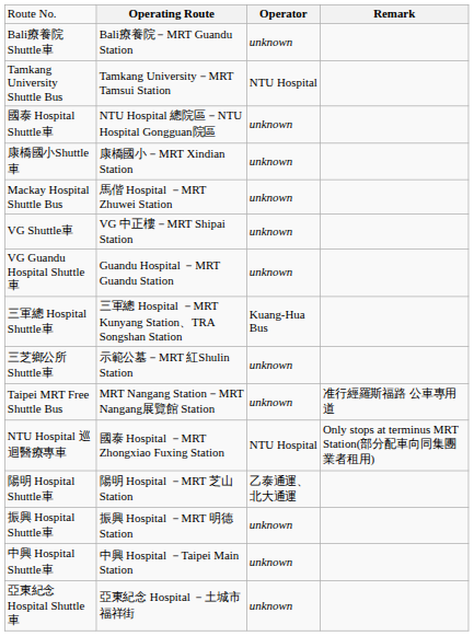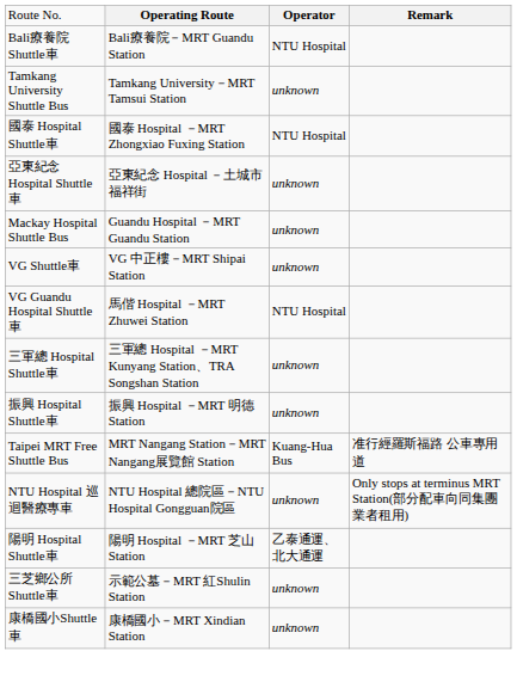Bali療養院Shuttle車 | column 3: unknown -> NTU Hospital
Tamkang University Shuttle Bus | column 3: NTU Hospital -> unknown
國泰 Hospital Shuttle車 | column 2: NTU Hospital 總院區－NTU Hospital Gongguan院區 -> 國泰 Hospital －MRT Zhongxiao Fuxing Station
國泰 Hospital Shuttle車 | column 3: unknown -> NTU Hospital
rows swapped: 康橋國小Shuttle車 <-> 亞東紀念 Hospital Shuttle車
Mackay Hospital Shuttle Bus | column 2: 馬偕 Hospital －MRT Zhuwei Station -> Guandu Hospital －MRT Guandu Station
VG Guandu Hospital Shuttle車 | column 2: Guandu Hospital －MRT Guandu Station -> 馬偕 Hospital －MRT Zhuwei Station
VG Guandu Hospital Shuttle車 | column 3: unknown -> NTU Hospital
三軍總 Hospital Shuttle車 | column 3: Kuang-Hua Bus -> unknown
rows swapped: 三芝鄉公所Shuttle車 <-> 振興 Hospital Shuttle車
Taipei MRT Free Shuttle Bus | column 3: unknown -> Kuang-Hua Bus
NTU Hospital 巡迴醫療專車 | column 2: 國泰 Hospital －MRT Zhongxiao Fuxing Station -> NTU Hospital 總院區－NTU Hospital Gongguan院區
NTU Hospital 巡迴醫療專車 | column 3: NTU Hospital -> unknown
- row: 中興 Hospital Shuttle車 | 中興 Hospital －Taipei Main Station | unknown
